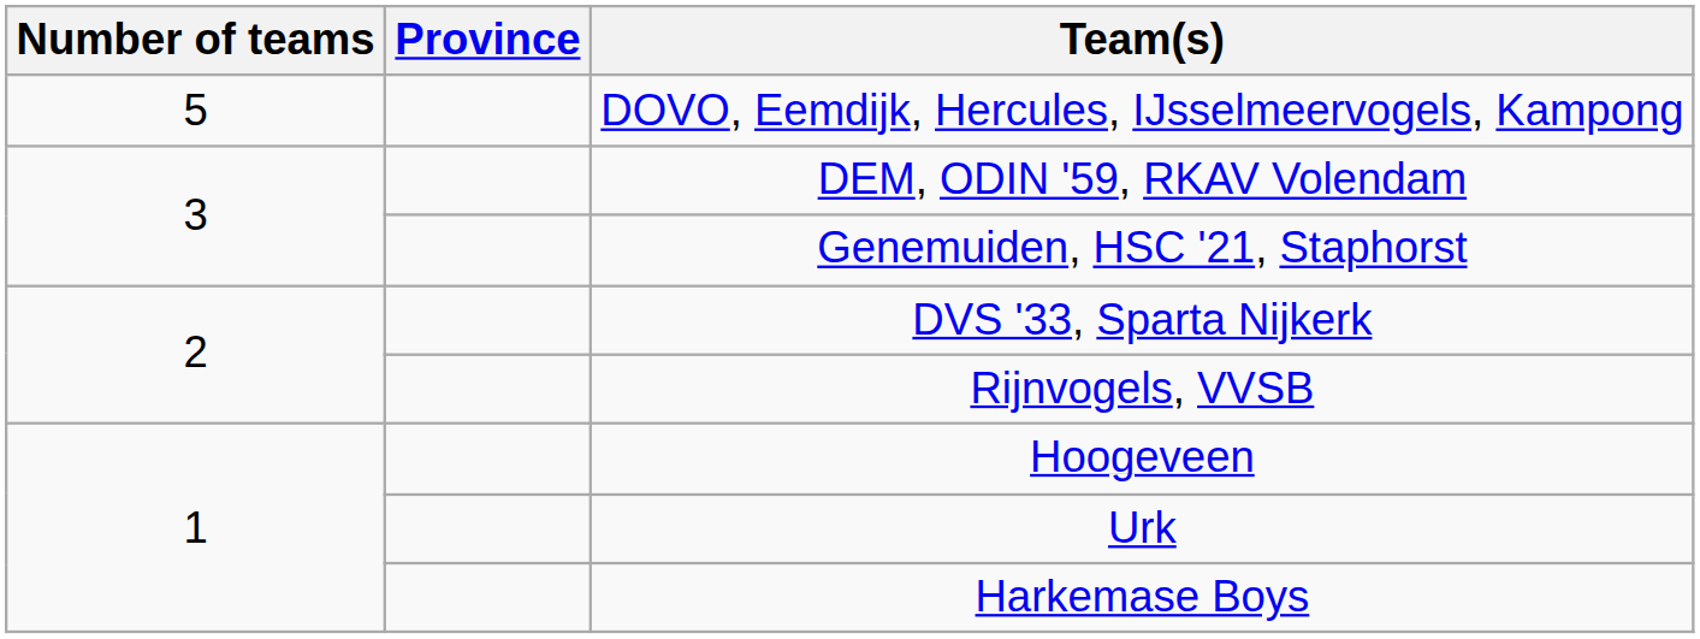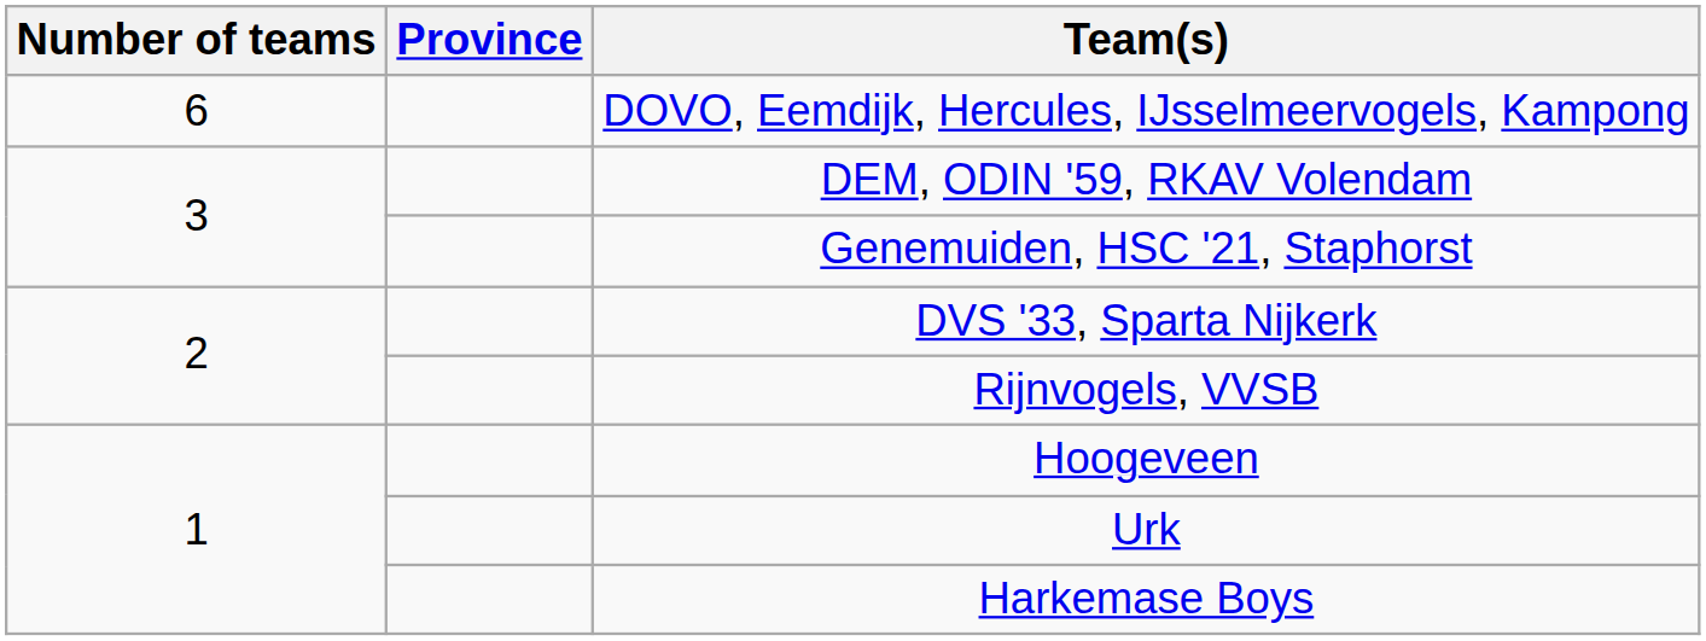DOVO, Eemdijk, Hercules, IJsselmeervogels, Kampong | Number of teams: 5 -> 6
